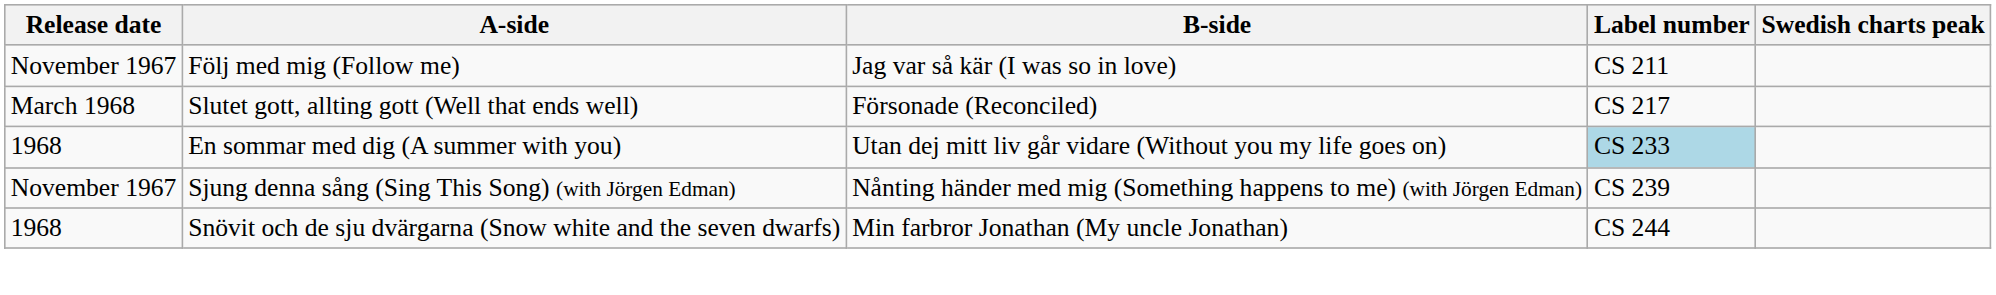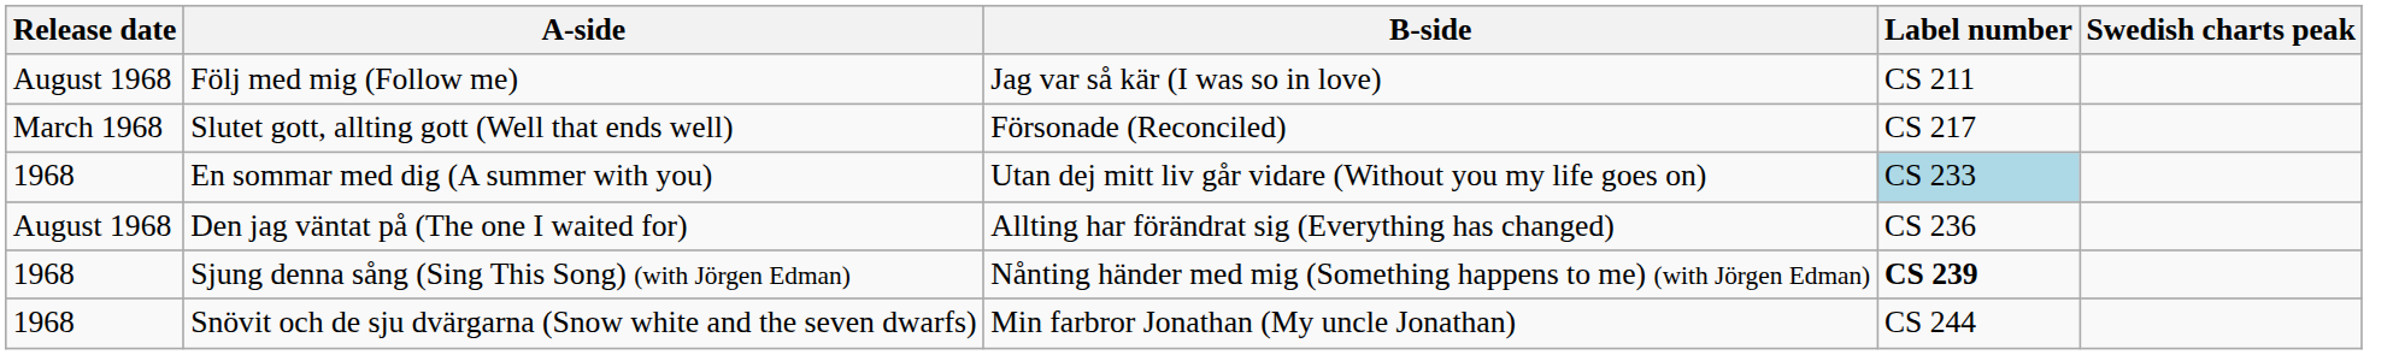Följ med mig (Follow me) | Release date: November 1967 -> August 1968
+ row: August 1968 | Den jag väntat på (The one I waited for) | Allting har förändrat sig (Everything has changed) | CS 236
Sjung denna sång (Sing This Song) (with Jörgen Edman) | Release date: November 1967 -> 1968
Sjung denna sång (Sing This Song) (with Jörgen Edman) | Label number: normal -> bold
